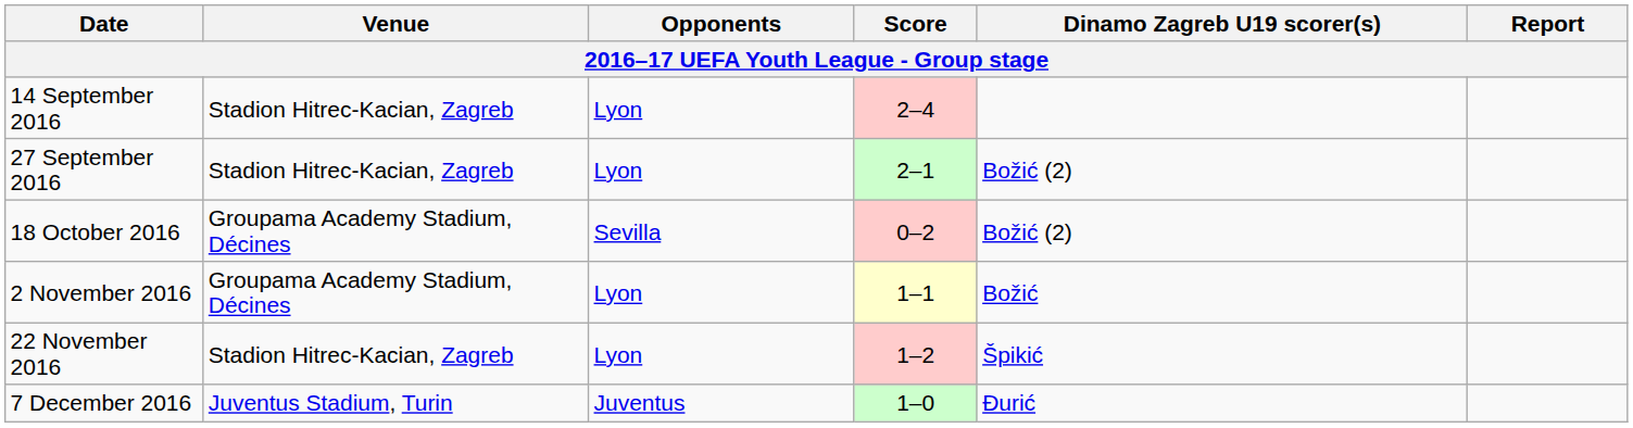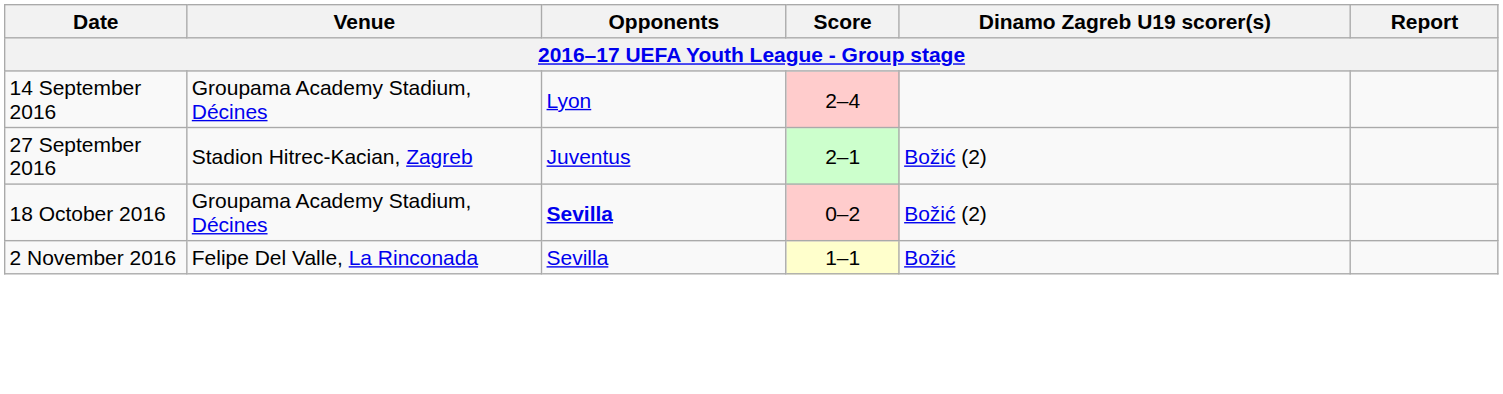14 September 2016 | Venue: Stadion Hitrec-Kacian, Zagreb -> Groupama Academy Stadium, Décines
27 September 2016 | Opponents: Lyon -> Juventus
18 October 2016 | Opponents: normal -> bold
2 November 2016 | Venue: Groupama Academy Stadium, Décines -> Felipe Del Valle, La Rinconada
2 November 2016 | Opponents: Lyon -> Sevilla
- row: 22 November 2016 | Stadion Hitrec-Kacian, Zagreb | Lyon | 1–2 | Špikić
- row: 7 December 2016 | Juventus Stadium, Turin | Juventus | 1–0 | Đurić
